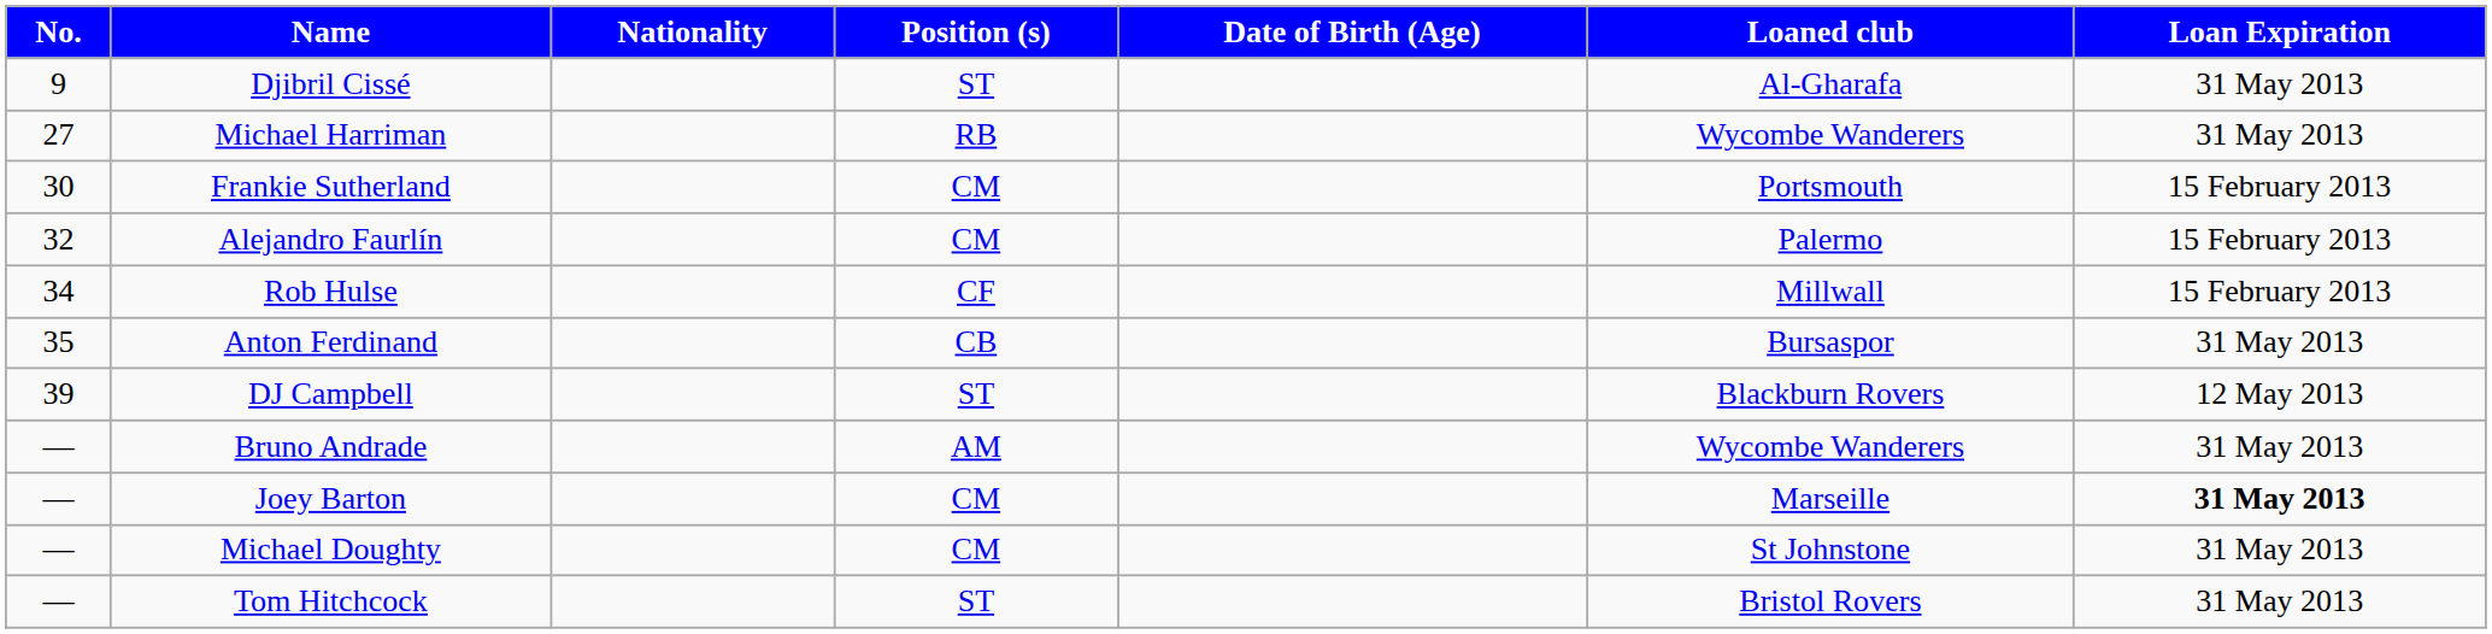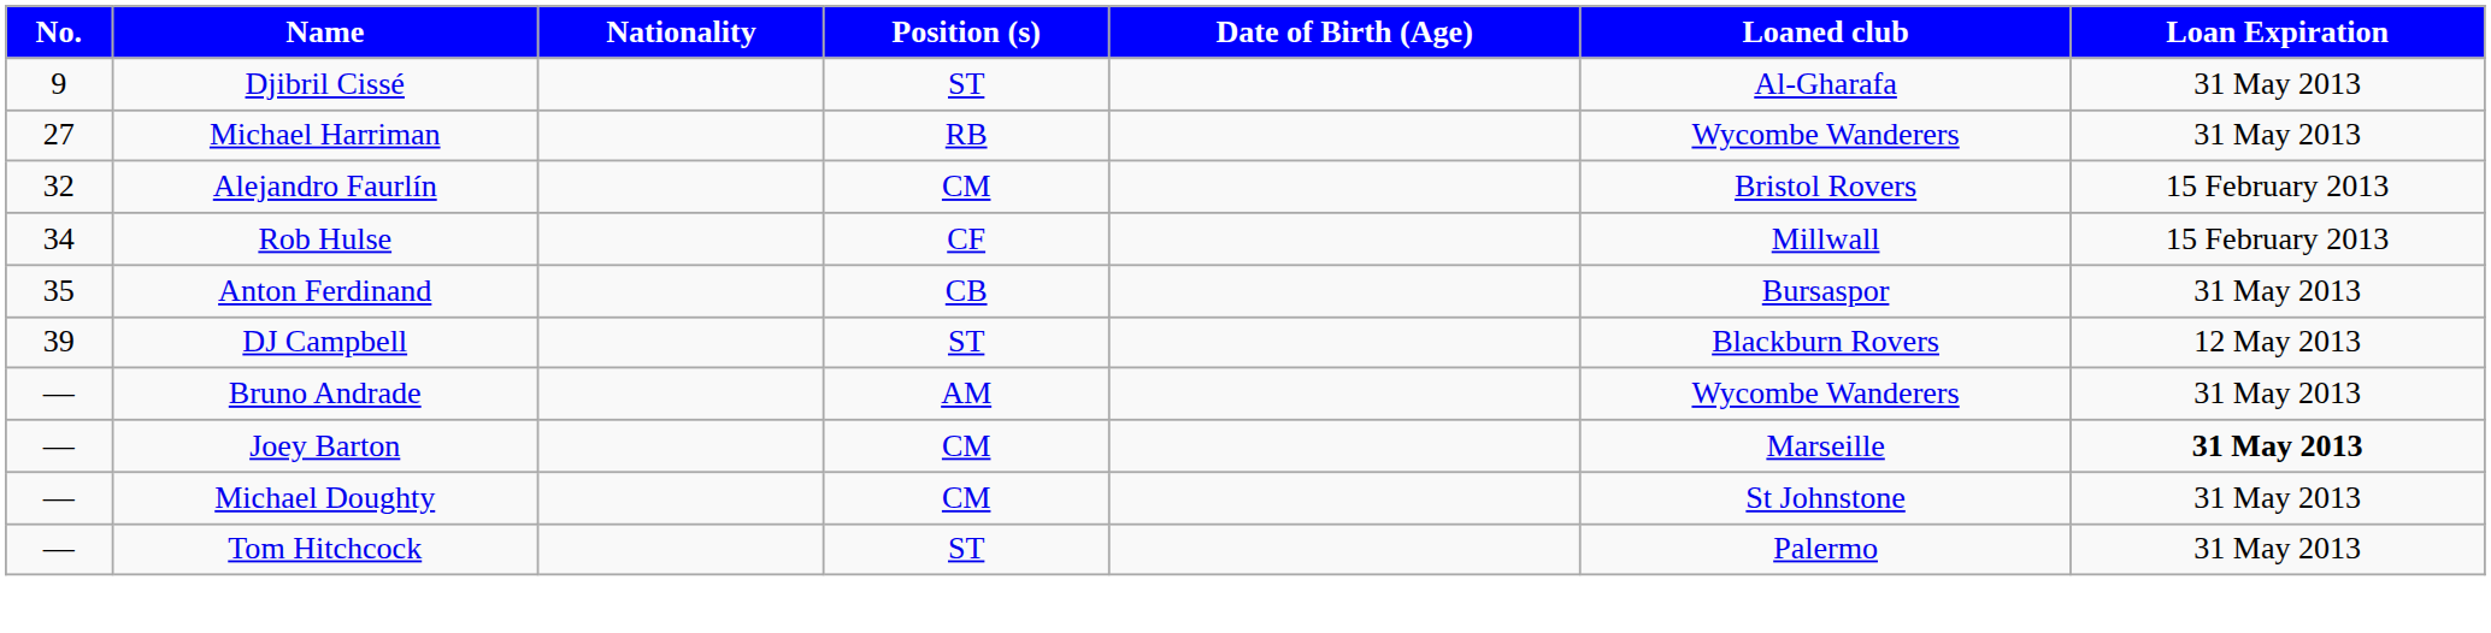- row: 30 | Frankie Sutherland | CM | Portsmouth | 15 February 2013
Alejandro Faurlín | Loaned club: Palermo -> Bristol Rovers
Tom Hitchcock | Loaned club: Bristol Rovers -> Palermo
